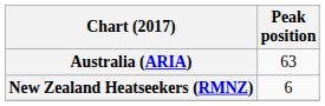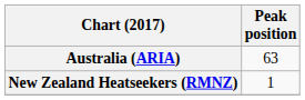New Zealand Heatseekers (RMNZ) | Peak position: 6 -> 1
